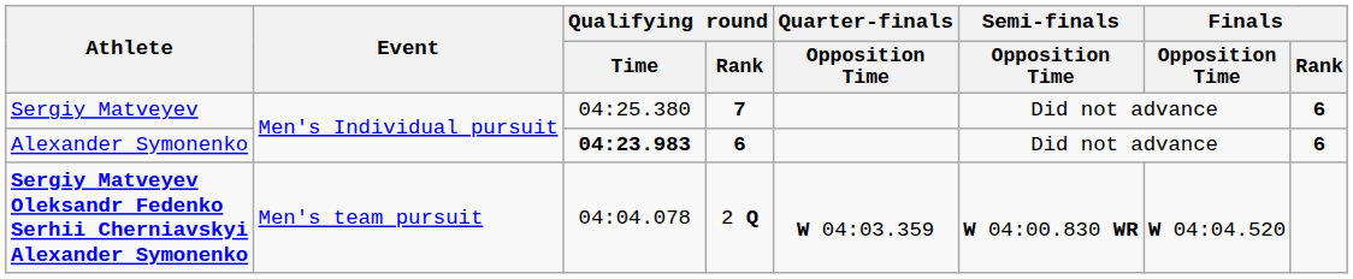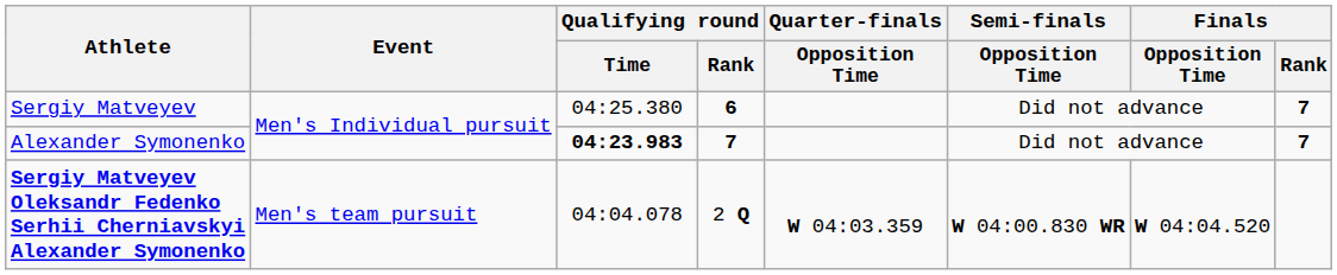Sergiy Matveyev | Qualifying round / Rank: 7 -> 6
Sergiy Matveyev | Finals / Rank: 6 -> 7
Alexander Symonenko | Qualifying round / Rank: 6 -> 7
Alexander Symonenko | Finals / Rank: 6 -> 7
